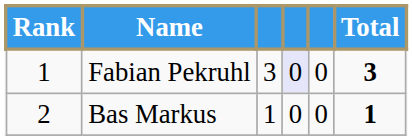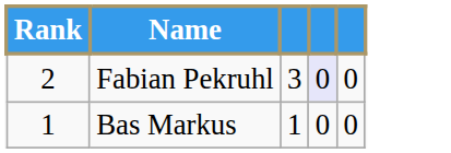- column: Total | 3 | 1
Fabian Pekruhl | Rank: 1 -> 2
Bas Markus | Rank: 2 -> 1
